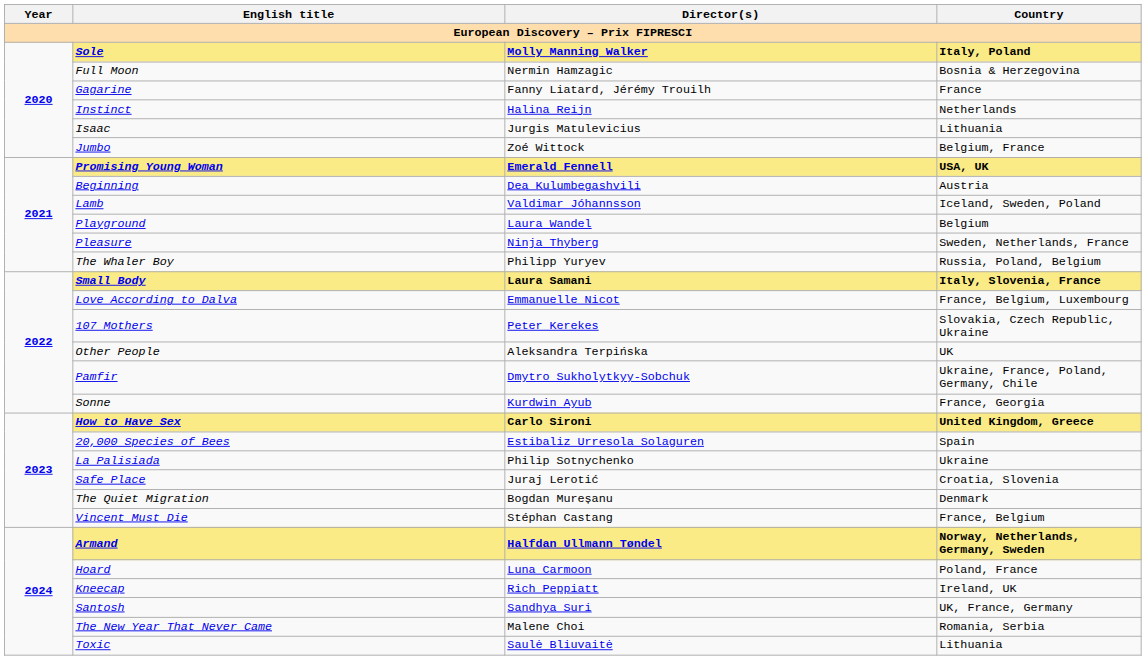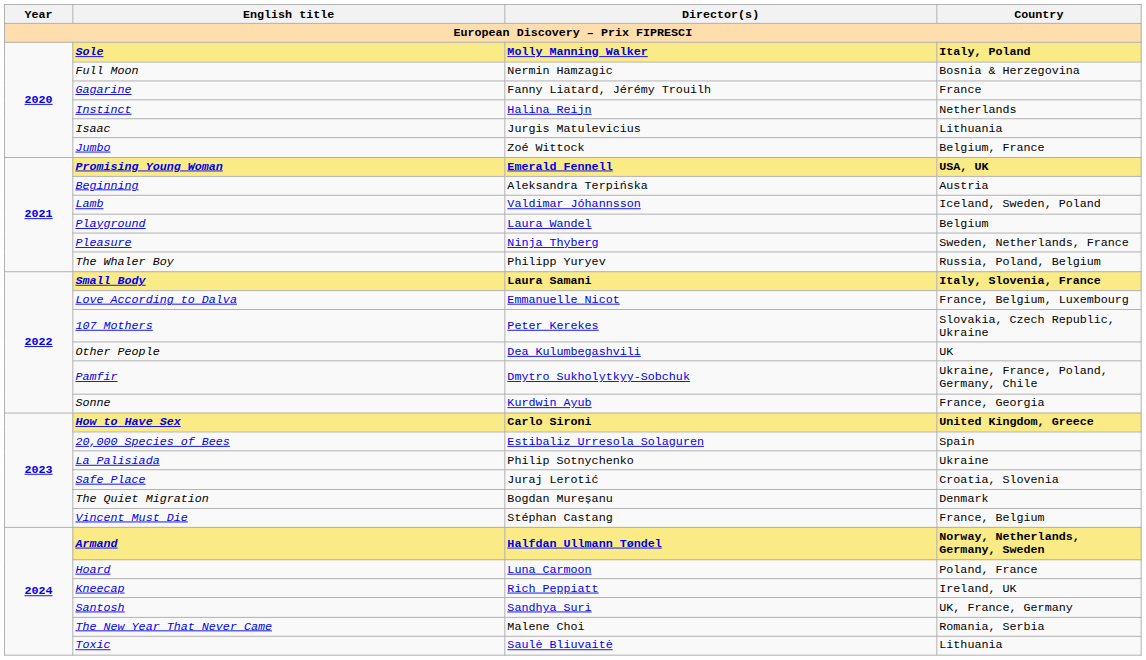Beginning | Director(s): Dea Kulumbegashvili -> Aleksandra Terpińska
Other People | Director(s): Aleksandra Terpińska -> Dea Kulumbegashvili
